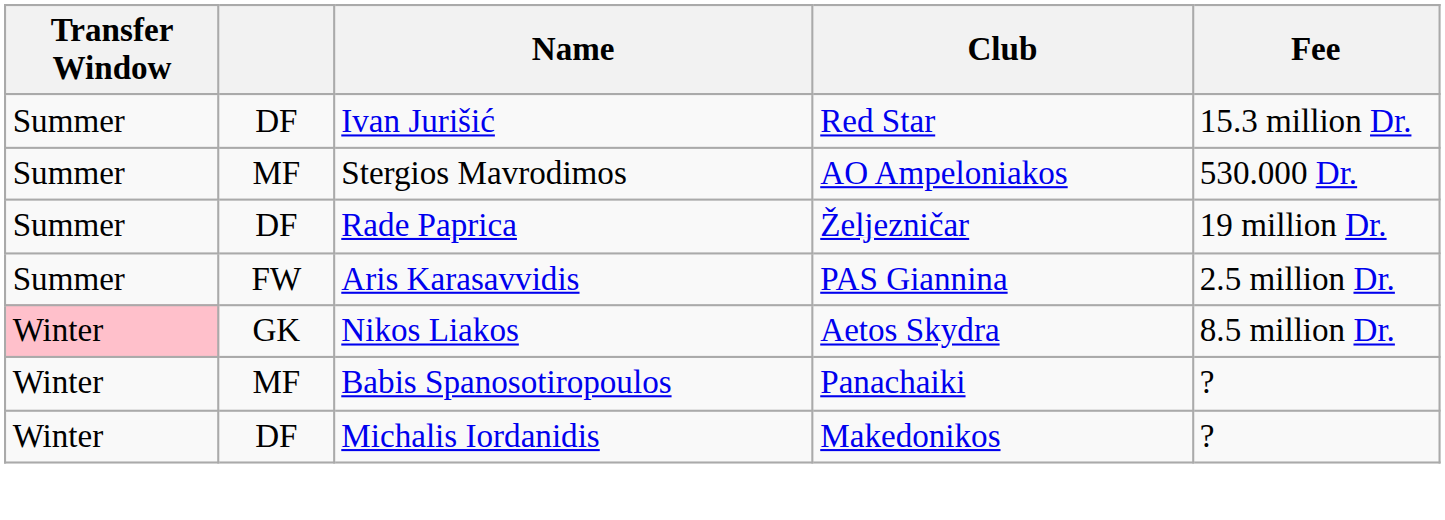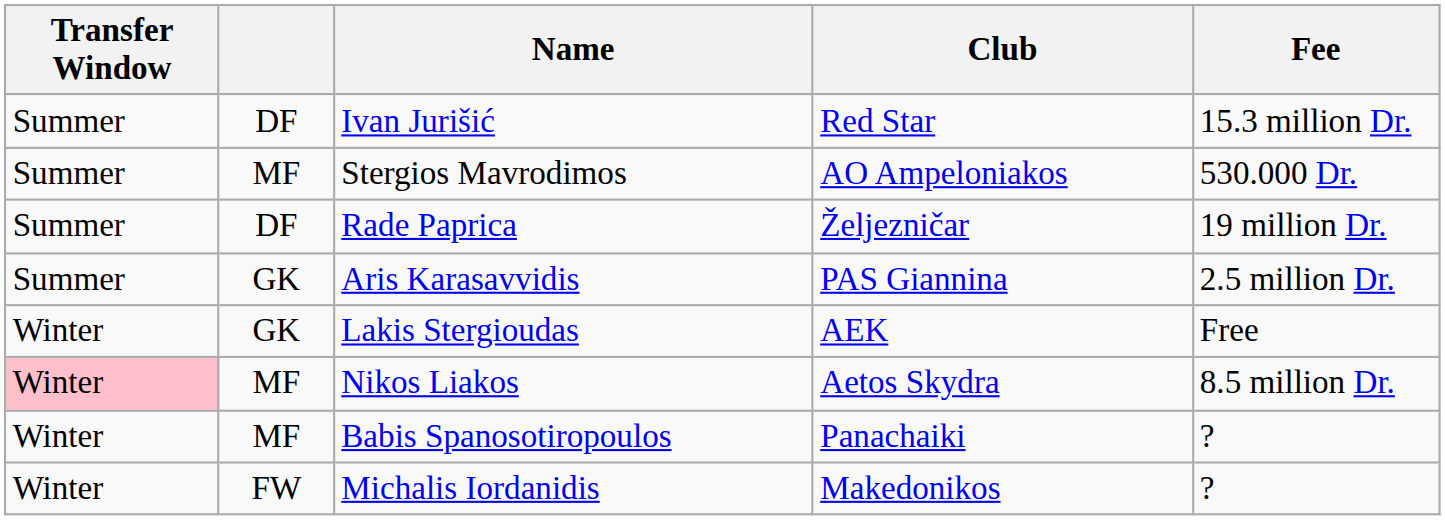Aris Karasavvidis | column 2: FW -> GK
+ row: Winter | GK | Lakis Stergioudas | AEK | Free
Nikos Liakos | column 2: GK -> MF
Michalis Iordanidis | column 2: DF -> FW
